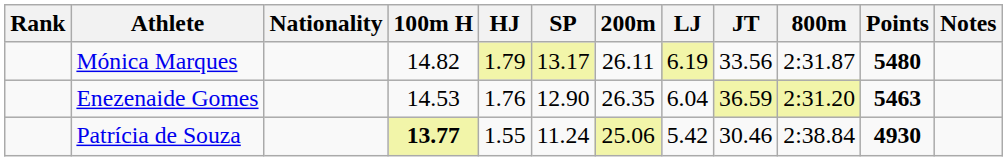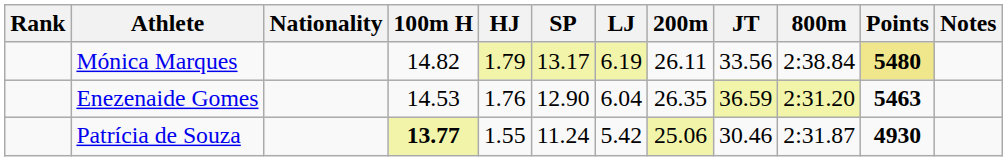columns swapped: 200m <-> LJ
Mónica Marques | 800m: 2:31.87 -> 2:38.84
Mónica Marques | Points: no background -> khaki background
Patrícia de Souza | 800m: 2:38.84 -> 2:31.87
